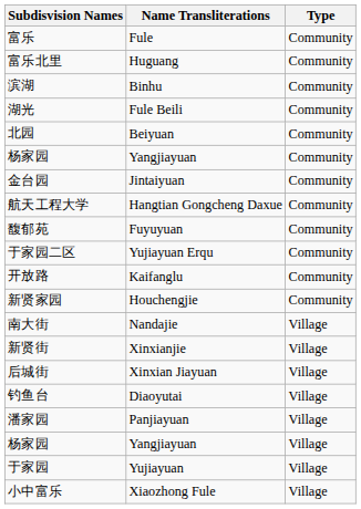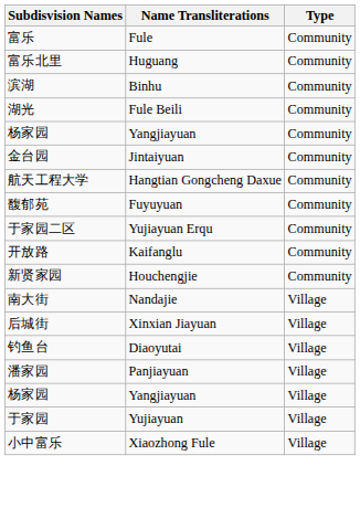- row: 北园 | Beiyuan | Community
- row: 新贤街 | Xinxianjie | Village
